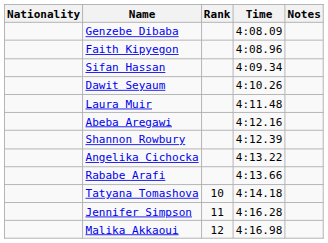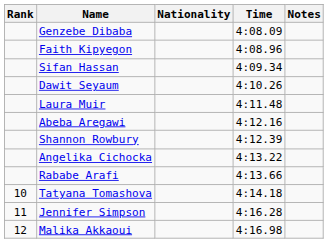columns swapped: Rank <-> Nationality
